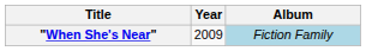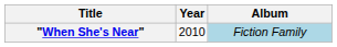"When She's Near" | Year: 2009 -> 2010
